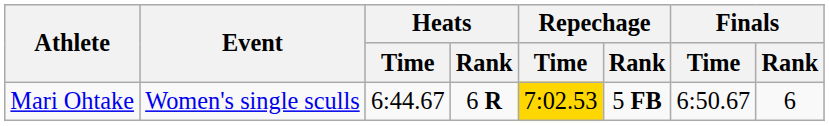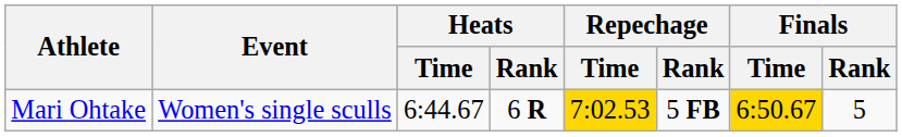Mari Ohtake | Finals / Time: no background -> gold background
Mari Ohtake | Finals / Rank: 6 -> 5
